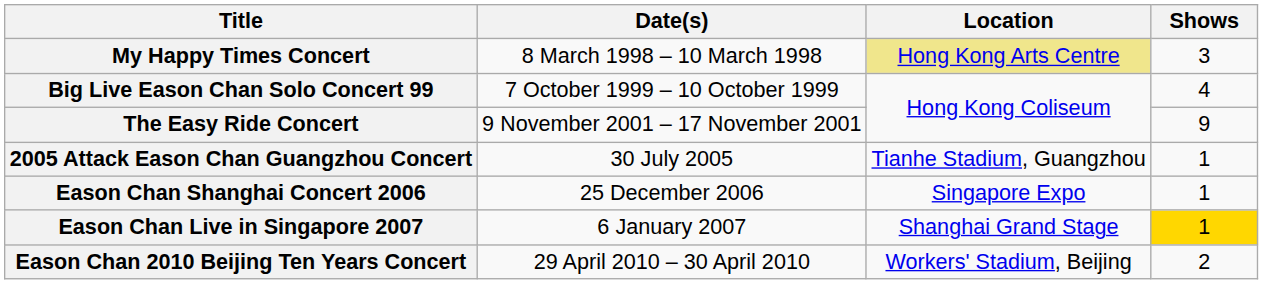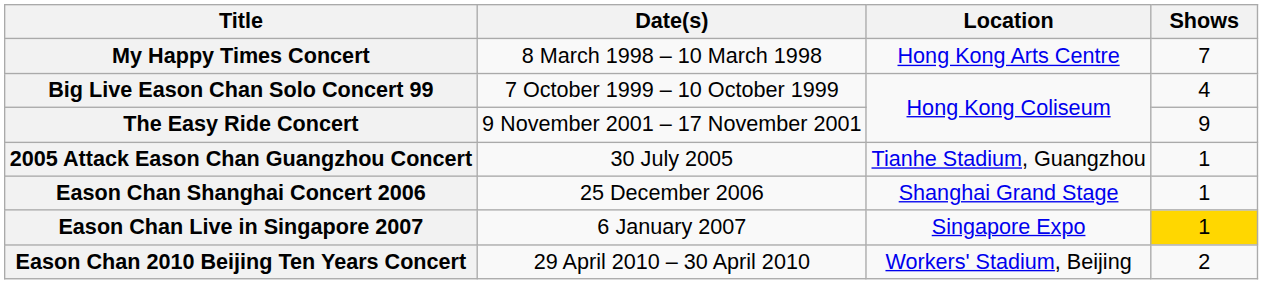My Happy Times Concert | Location: khaki background -> no background
My Happy Times Concert | Shows: 3 -> 7
Eason Chan Shanghai Concert 2006 | Location: Singapore Expo -> Shanghai Grand Stage
Eason Chan Live in Singapore 2007 | Location: Shanghai Grand Stage -> Singapore Expo
